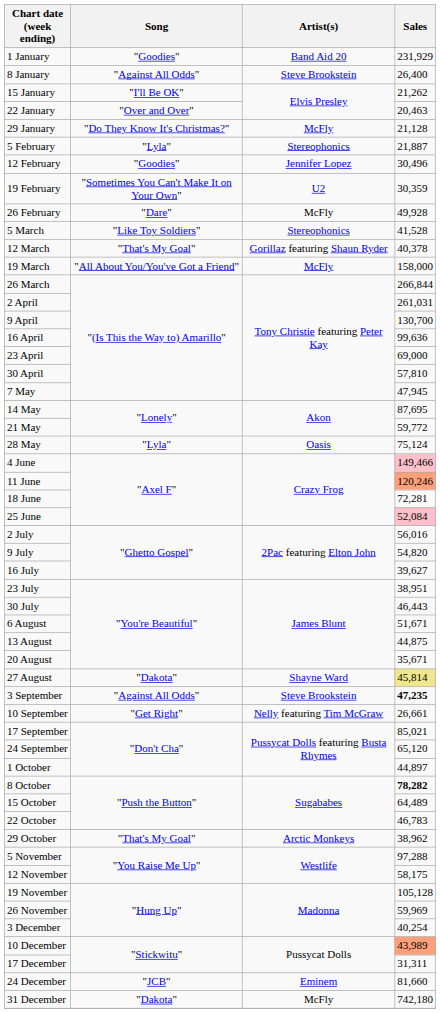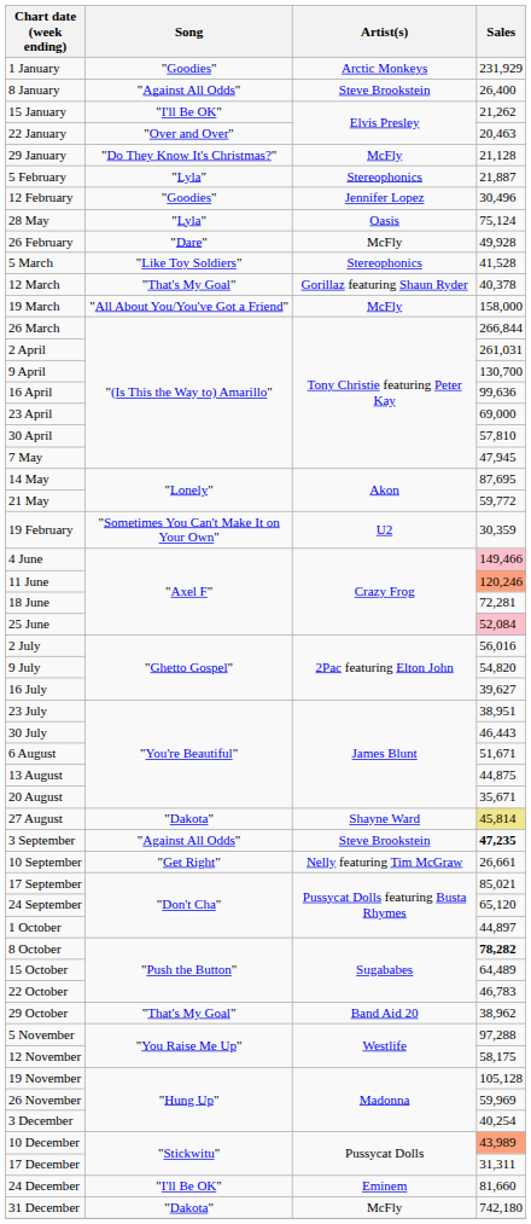1 January | Artist(s): Band Aid 20 -> Arctic Monkeys
rows swapped: 19 February <-> 28 May
29 October | Artist(s): Arctic Monkeys -> Band Aid 20
24 December | Song: "JCB" -> "I'll Be OK"
